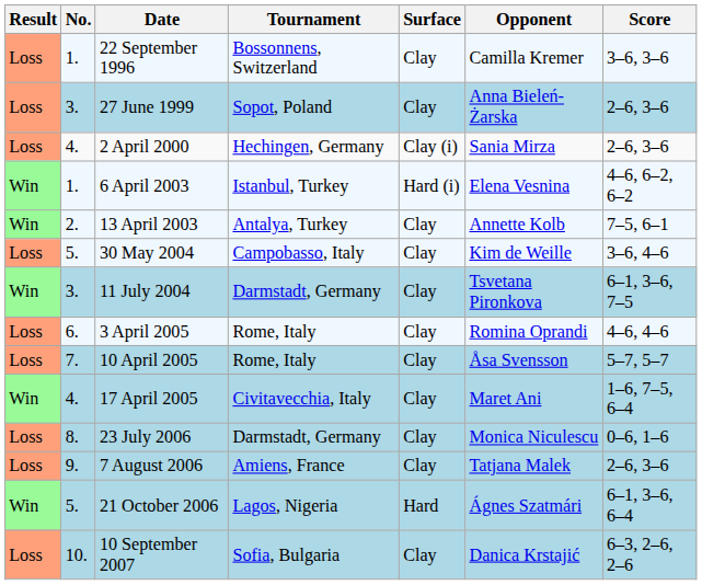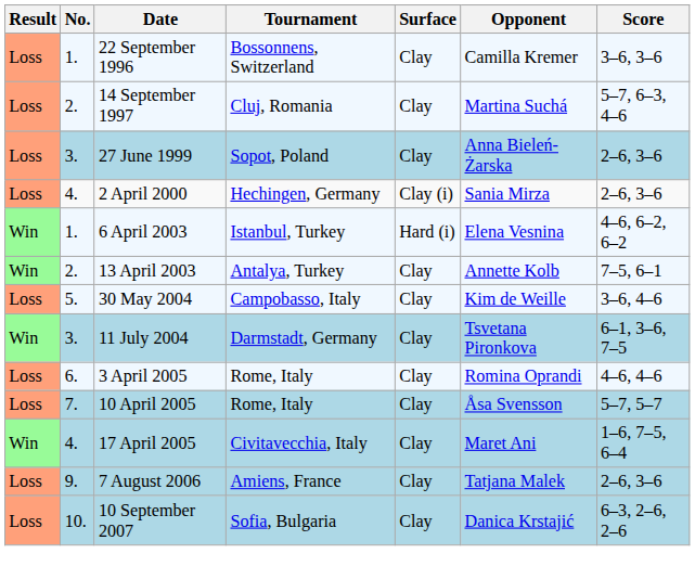+ row: Loss | 2. | 14 September 1997 | Cluj, Romania | Clay | Martina Suchá | 5–7, 6–3, 4–6
- row: Loss | 8. | 23 July 2006 | Darmstadt, Germany | Clay | Monica Niculescu | 0–6, 1–6
- row: Win | 5. | 21 October 2006 | Lagos, Nigeria | Hard | Ágnes Szatmári | 6–1, 3–6, 6–4
